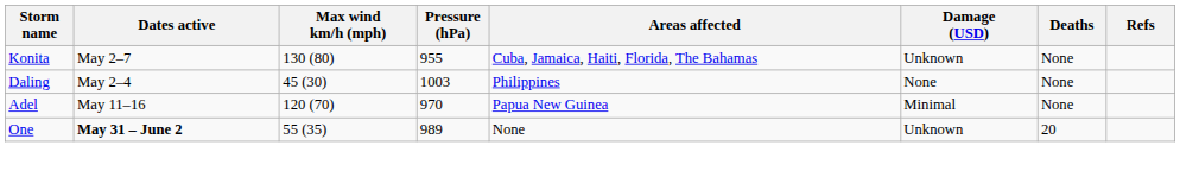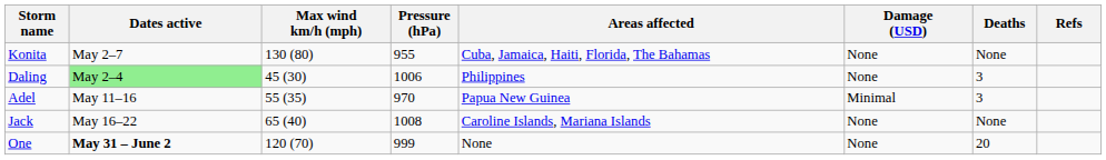Konita | Damage (USD): Unknown -> None
Daling | Dates active: no background -> lightgreen background
Daling | Pressure (hPa): 1003 -> 1006
Daling | Deaths: None -> 3
Adel | Max wind km/h (mph): 120 (70) -> 55 (35)
Adel | Deaths: None -> 3
+ row: Jack | May 16–22 | 65 (40) | 1008 | Caroline Islands, Mariana Islands | None | None
One | Max wind km/h (mph): 55 (35) -> 120 (70)
One | Pressure (hPa): 989 -> 999
One | Damage (USD): Unknown -> None
